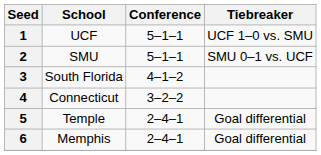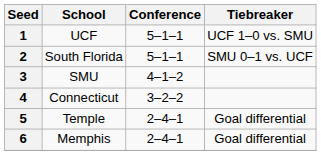2 | School: SMU -> South Florida
3 | School: South Florida -> SMU
